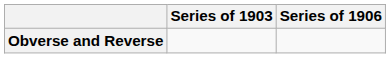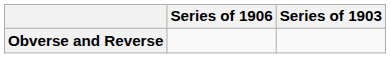columns swapped: Series of 1903 <-> Series of 1906
